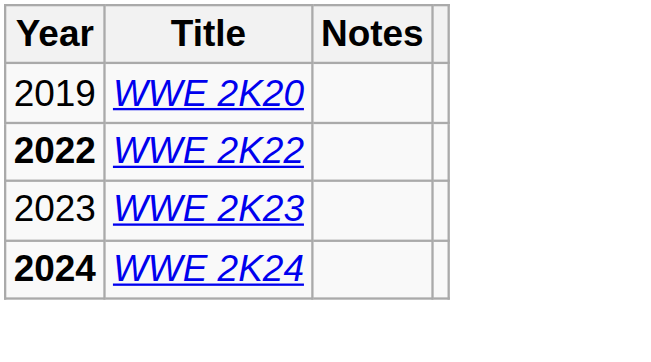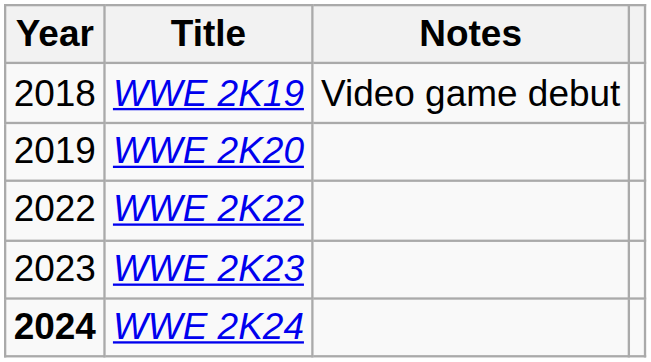+ row: 2018 | WWE 2K19 | Video game debut
WWE 2K22 | Year: bold -> normal
